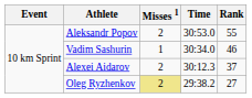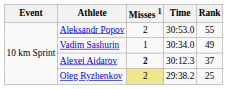Vadim Sashurin | Rank: 46 -> 49
Alexei Aidarov | Misses 1: normal -> bold
Oleg Ryzhenkov | Rank: 27 -> 25
